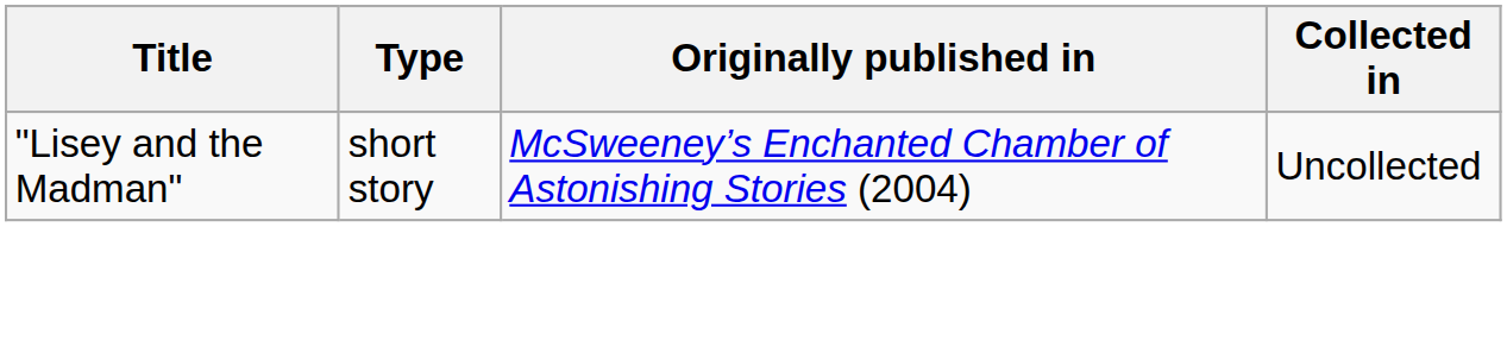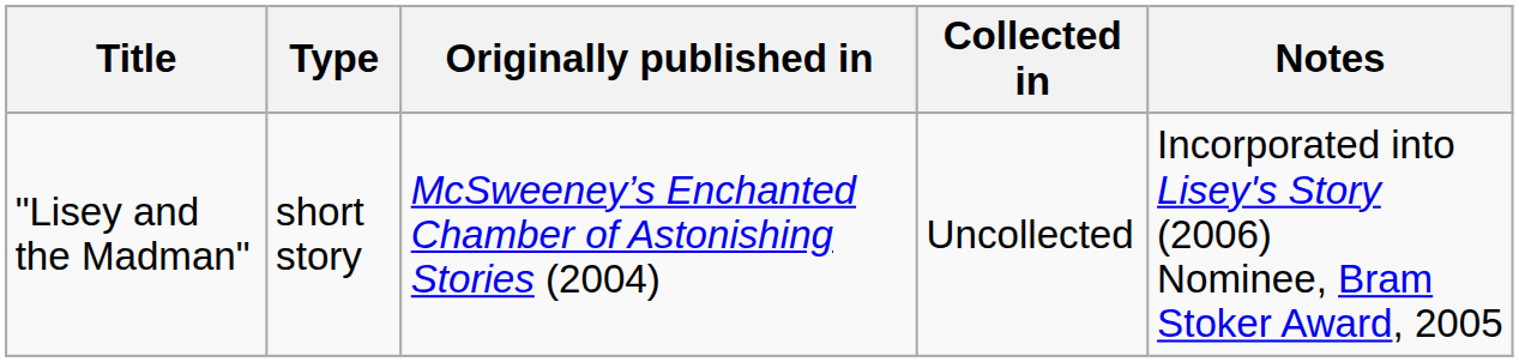+ column: Notes | Incorporated into Lisey's Story (2006) Nominee, Bram Stoker Award, 2005
